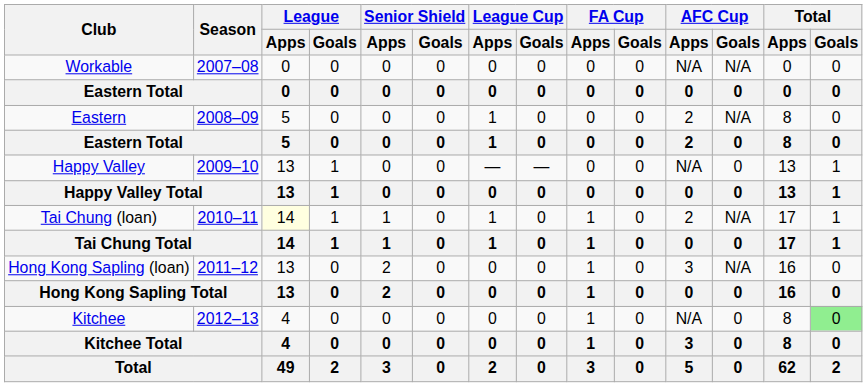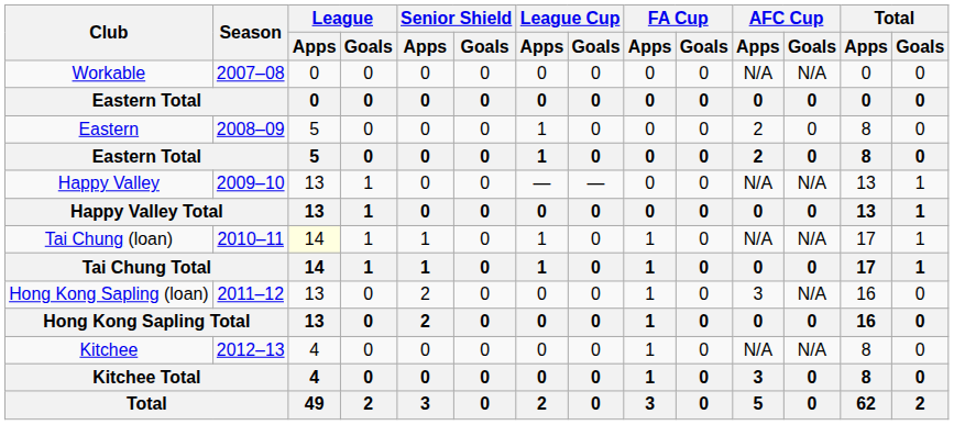Eastern | AFC Cup / Goals: N/A -> 0
Happy Valley | AFC Cup / Goals: 0 -> N/A
Tai Chung (loan) | AFC Cup / Apps: 2 -> N/A
Kitchee | AFC Cup / Goals: 0 -> N/A
Kitchee | Total / Goals: lightgreen background -> no background
